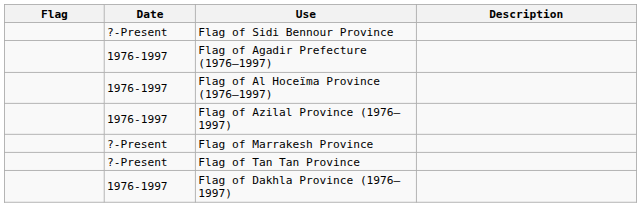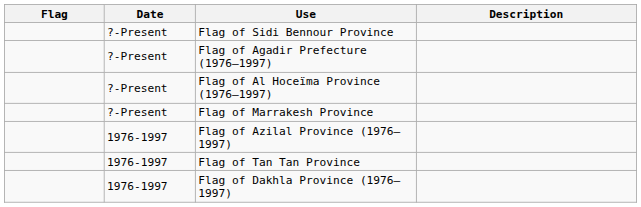Flag of Agadir Prefecture (1976–1997) | Date: 1976-1997 -> ?-Present
Flag of Al Hoceïma Province (1976–1997) | Date: 1976-1997 -> ?-Present
rows swapped: Flag of Marrakesh Province <-> Flag of Azilal Province (1976–1997)
Flag of Tan Tan Province | Date: ?-Present -> 1976-1997
